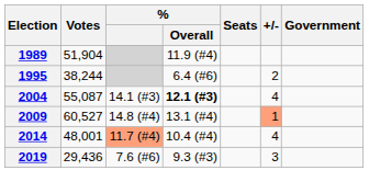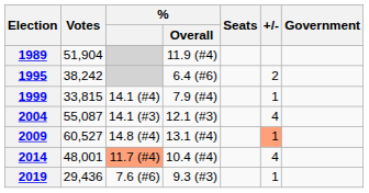1995 | Votes: 38,244 -> 38,242
+ row: 1999 | 33,815 | 14.1 (#4) | 7.9 (#4) | 1
2004 | % / Overall: bold -> normal
2019 | +/-: 3 -> 1
